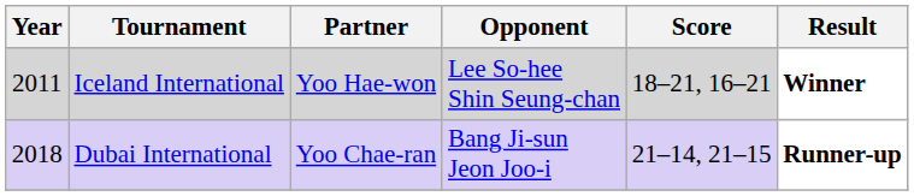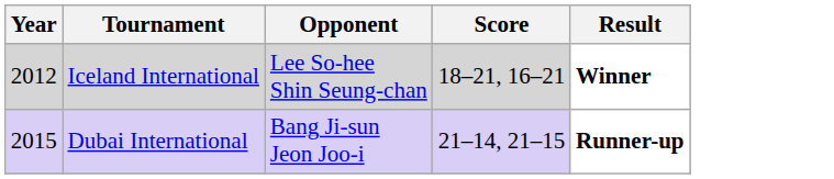- column: Partner | Yoo Hae-won | Yoo Chae-ran
Iceland International | Year: 2011 -> 2012
Dubai International | Year: 2018 -> 2015
